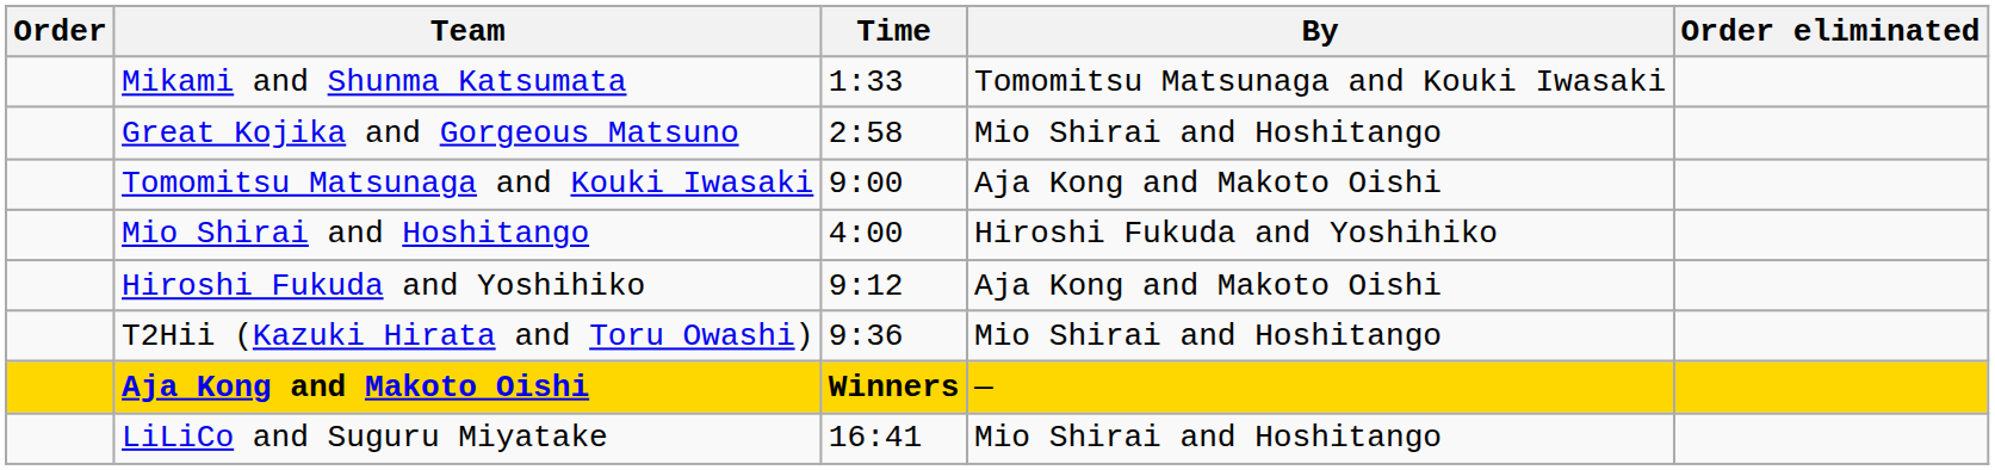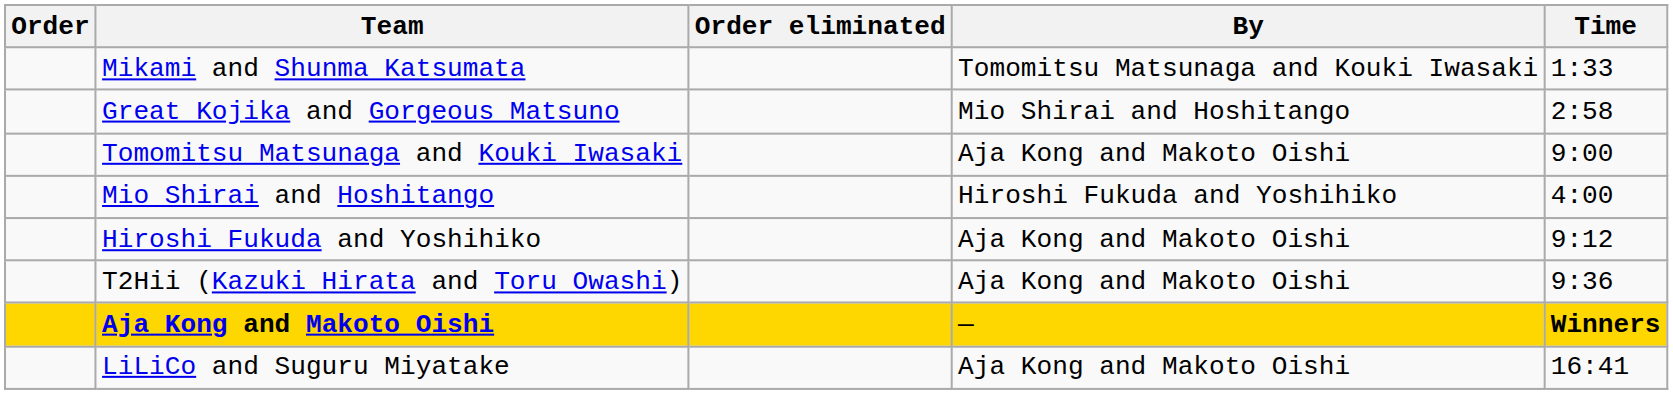columns swapped: Order eliminated <-> Time
T2Hii (Kazuki Hirata and Toru Owashi) | By: Mio Shirai and Hoshitango -> Aja Kong and Makoto Oishi
LiLiCo and Suguru Miyatake | By: Mio Shirai and Hoshitango -> Aja Kong and Makoto Oishi
